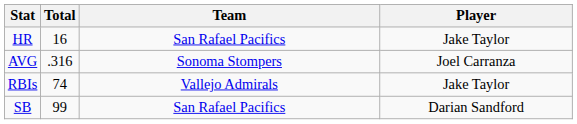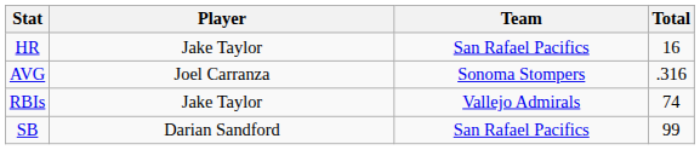columns swapped: Player <-> Total
